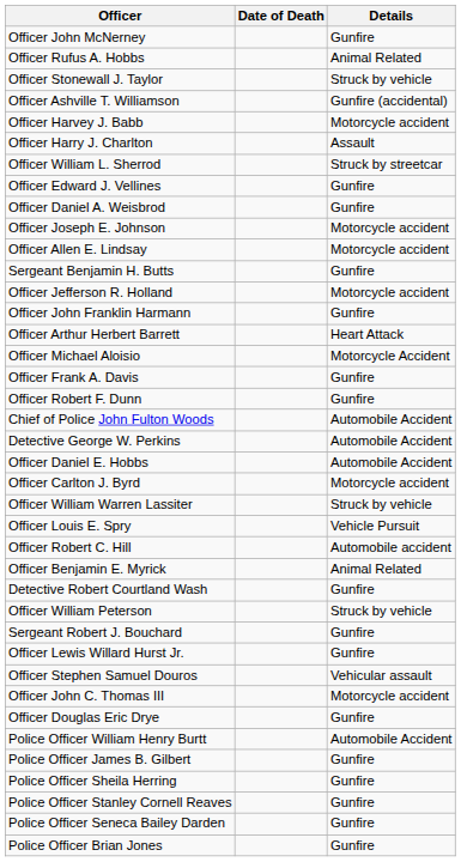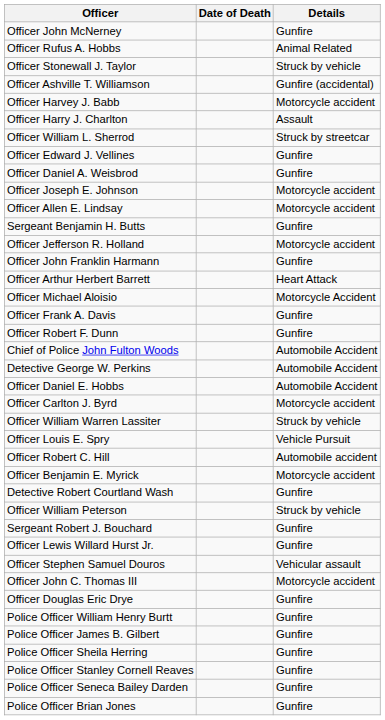Officer Benjamin E. Myrick | Details: Animal Related -> Motorcycle accident
Police Officer William Henry Burtt | Details: Automobile Accident -> Gunfire
